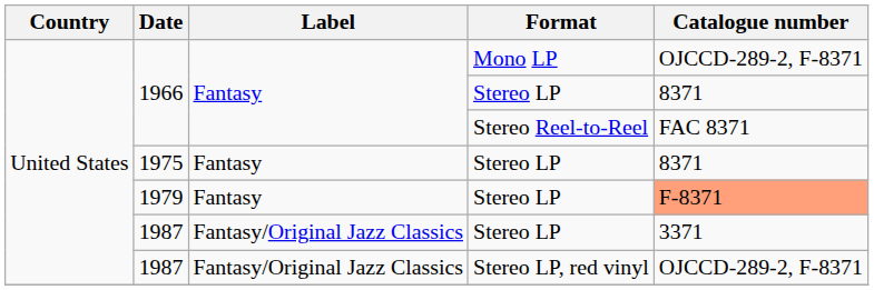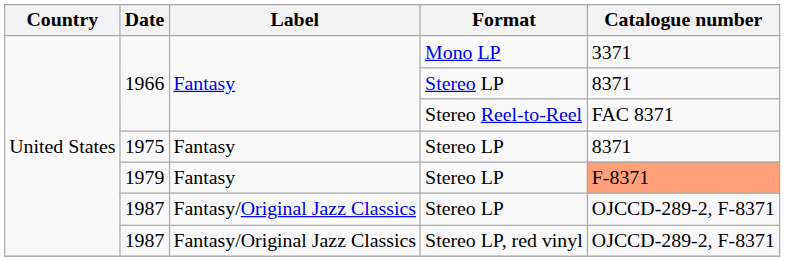1966 / Mono LP | Catalogue number: OJCCD-289-2, F-8371 -> 3371
1987 / Stereo LP | Catalogue number: 3371 -> OJCCD-289-2, F-8371
